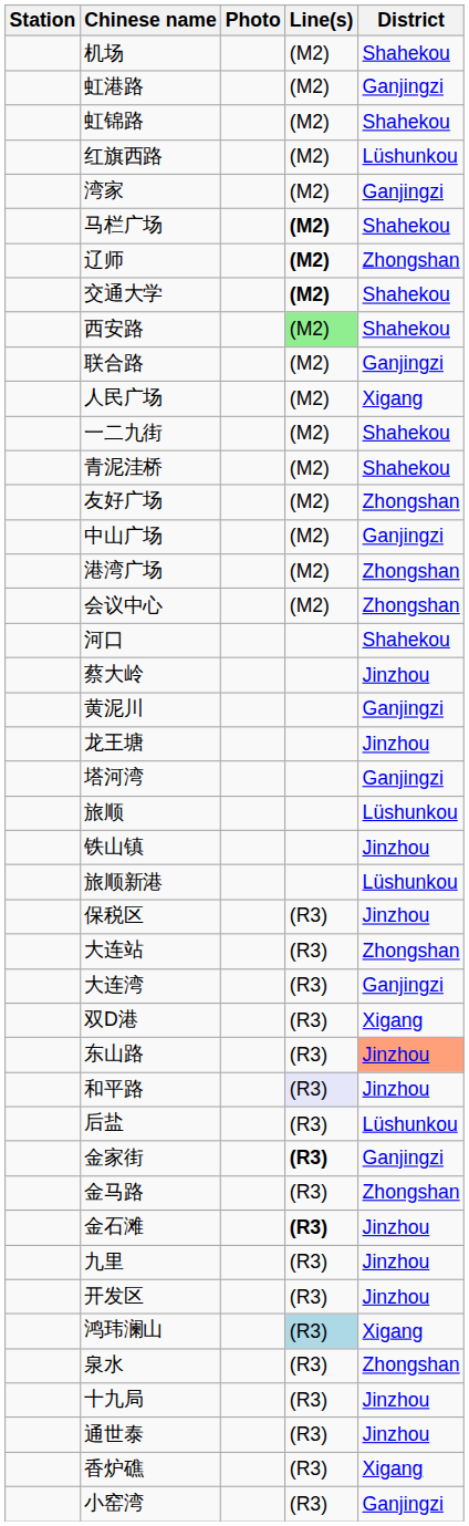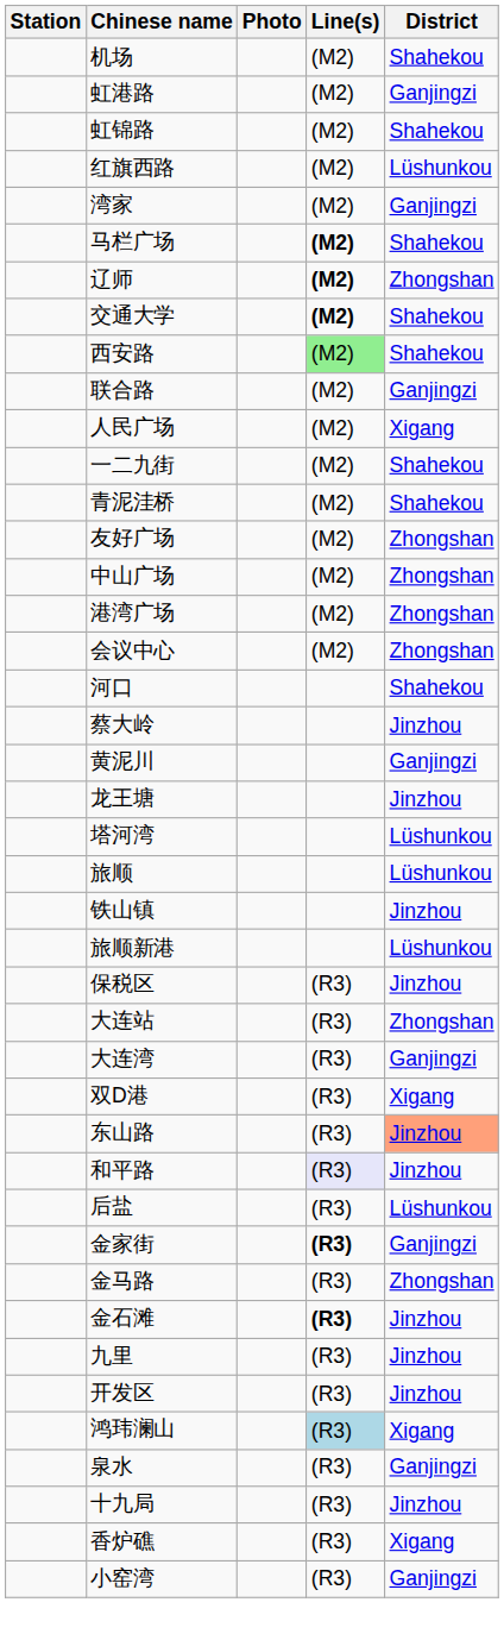中山广场 | District: Ganjingzi -> Zhongshan
塔河湾 | District: Ganjingzi -> Lüshunkou
泉水 | District: Zhongshan -> Ganjingzi
- row: 通世泰 | (R3) | Jinzhou
